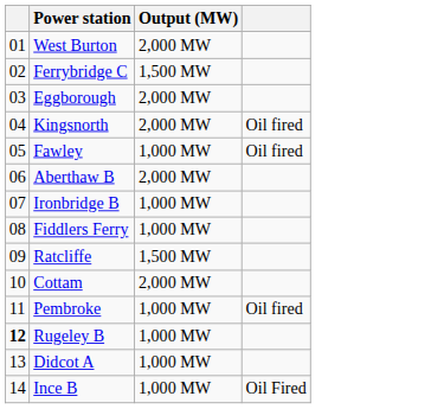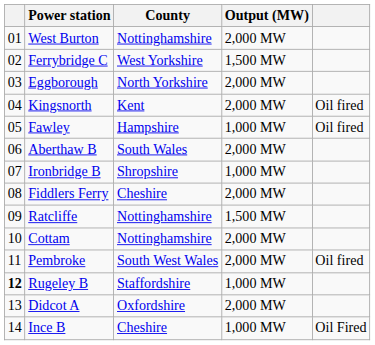+ column: County | Nottinghamshire | West Yorkshire | North Yorkshire | Kent | Hampshire | South Wales | Shropshire | Cheshire | Nottinghamshire | Nottinghamshire | South West Wales | Staffordshire | Oxfordshire | Cheshire
Fiddlers Ferry | Output (MW): 1,000 MW -> 2,000 MW
Pembroke | Output (MW): 1,000 MW -> 2,000 MW
Didcot A | Output (MW): 1,000 MW -> 2,000 MW
